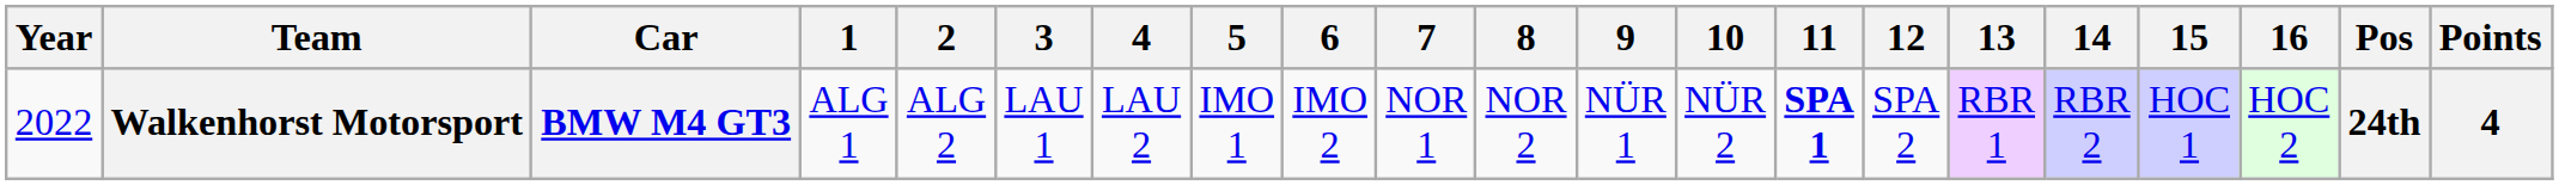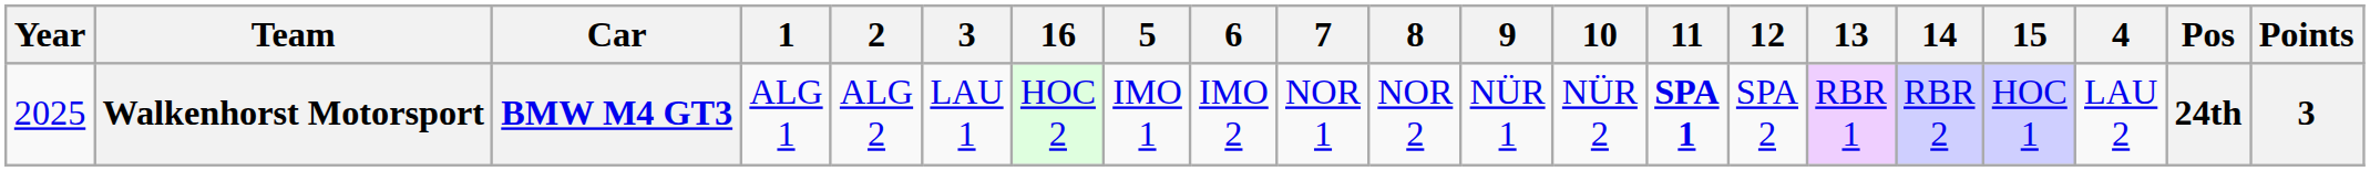columns swapped: 4 <-> 16
Walkenhorst Motorsport | Year: 2022 -> 2025
Walkenhorst Motorsport | Points: 4 -> 3
